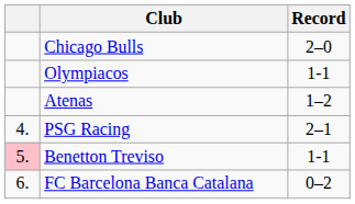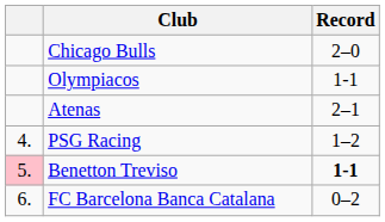Atenas | Record: 1–2 -> 2–1
PSG Racing | Record: 2–1 -> 1–2
Benetton Treviso | Record: normal -> bold
